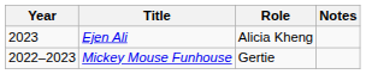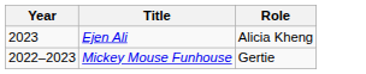- column: Notes
